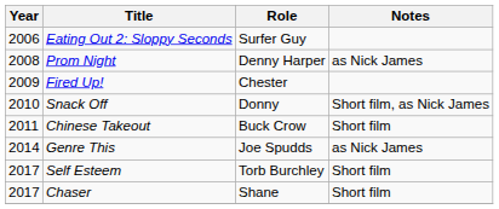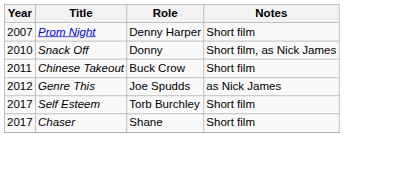- row: 2006 | Eating Out 2: Sloppy Seconds | Surfer Guy
Prom Night | Year: 2008 -> 2007
Prom Night | Notes: as Nick James -> Short film
- row: 2009 | Fired Up! | Chester
Genre This | Year: 2014 -> 2012
